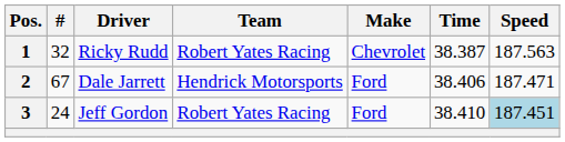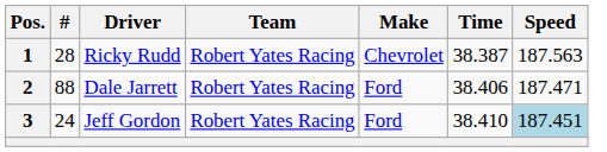1 | #: 32 -> 28
2 | #: 67 -> 88
2 | Team: Hendrick Motorsports -> Robert Yates Racing
